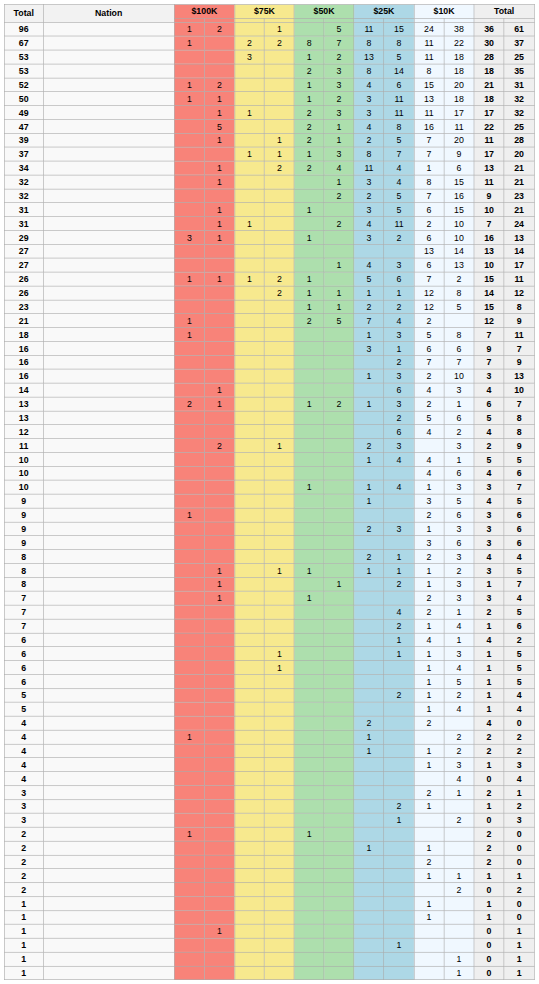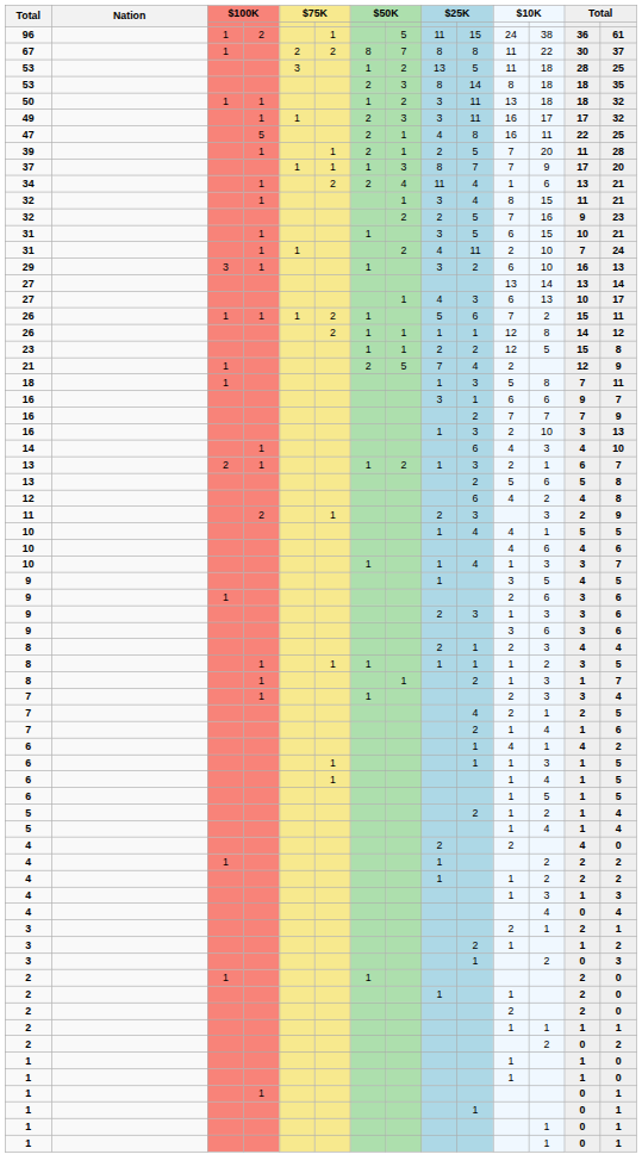- row: 52 | 1 | 2 | 1 | 3 | 4 | 6 | 15 | 20 | 21 | 31
49 | column 11: 11 -> 16
